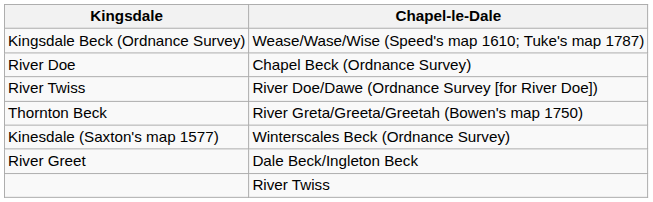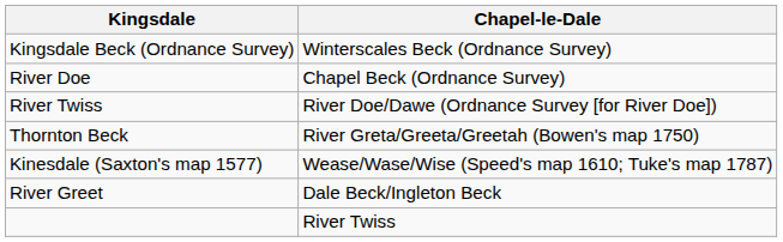Kingsdale Beck (Ordnance Survey) | Chapel-le-Dale: Wease/Wase/Wise (Speed's map 1610; Tuke's map 1787) -> Winterscales Beck (Ordnance Survey)
Kinesdale (Saxton's map 1577) | Chapel-le-Dale: Winterscales Beck (Ordnance Survey) -> Wease/Wase/Wise (Speed's map 1610; Tuke's map 1787)
